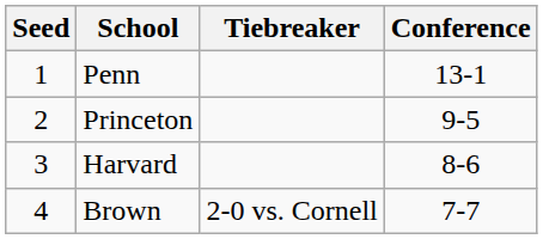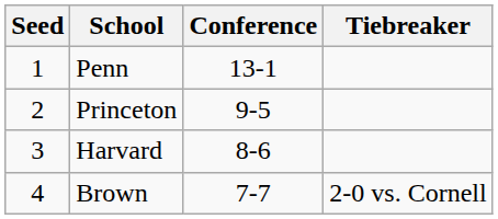columns swapped: Conference <-> Tiebreaker
